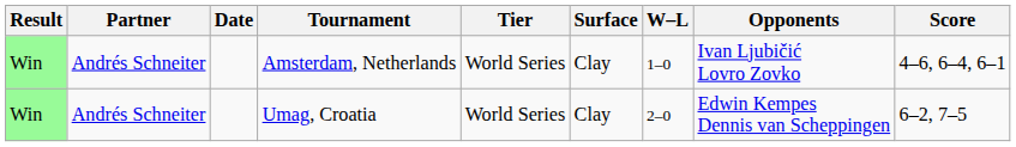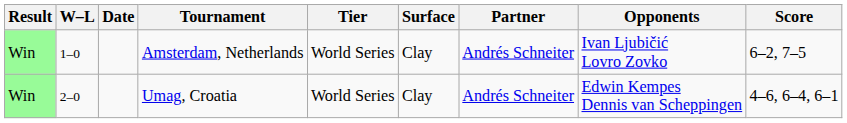columns swapped: W–L <-> Partner
Amsterdam, Netherlands | Score: 4–6, 6–4, 6–1 -> 6–2, 7–5
Umag, Croatia | Score: 6–2, 7–5 -> 4–6, 6–4, 6–1
